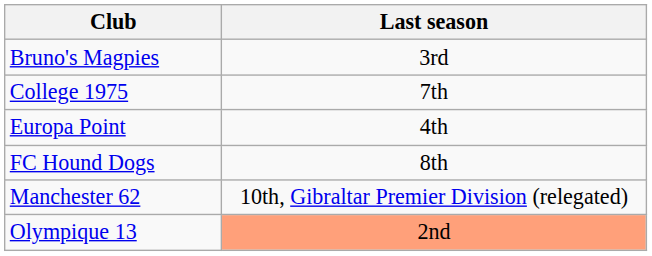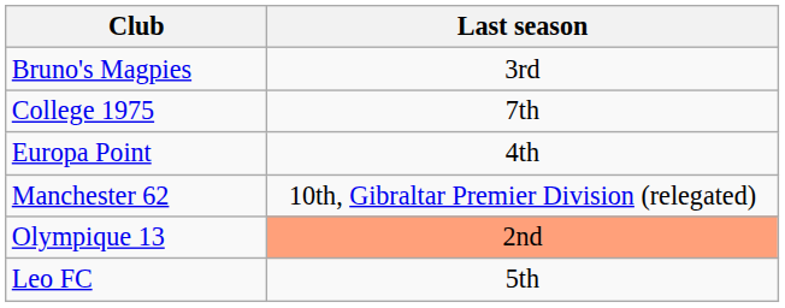- row: FC Hound Dogs | 8th
+ row: Leo FC | 5th
